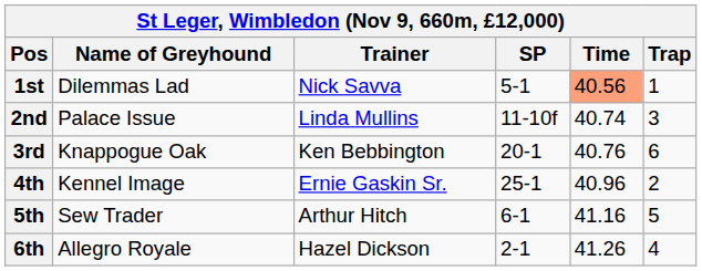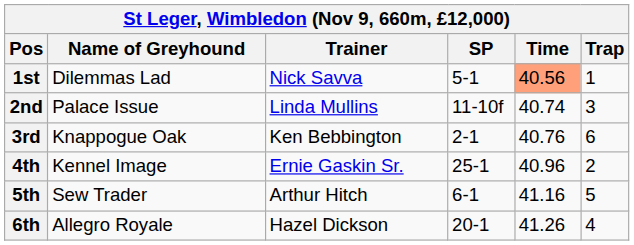3rd | SP: 20-1 -> 2-1
6th | SP: 2-1 -> 20-1
